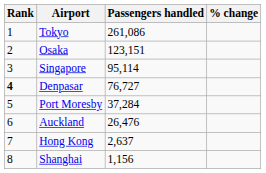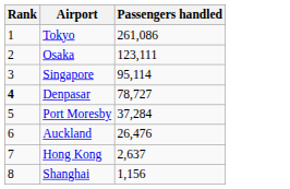- column: % change
Osaka | Passengers handled: 123,151 -> 123,111
Denpasar | Passengers handled: 76,727 -> 78,727
